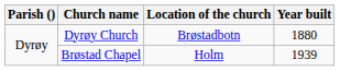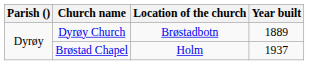Dyrøy Church | Year built: 1880 -> 1889
Brøstad Chapel | Year built: 1939 -> 1937
